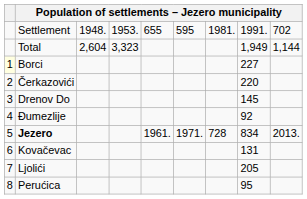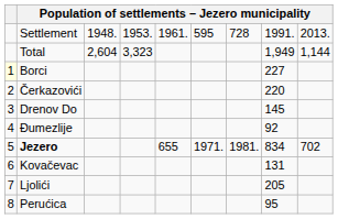Settlement | column 5: 655 -> 1961.
Settlement | column 7: 1981. -> 728
Settlement | column 9: 702 -> 2013.
Jezero | column 5: 1961. -> 655
Jezero | column 7: 728 -> 1981.
Jezero | column 9: 2013. -> 702
